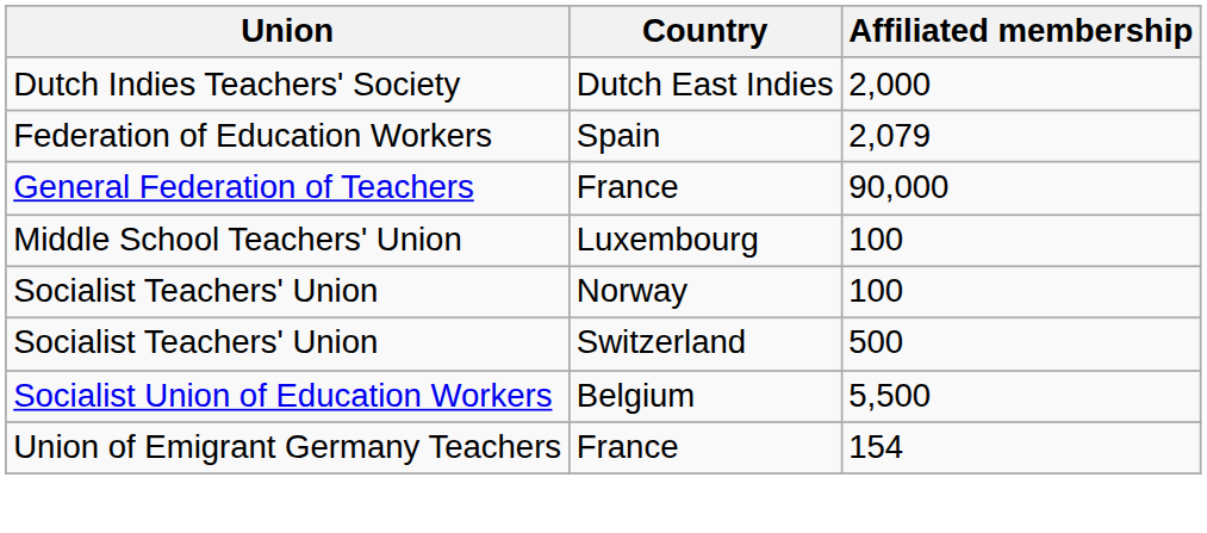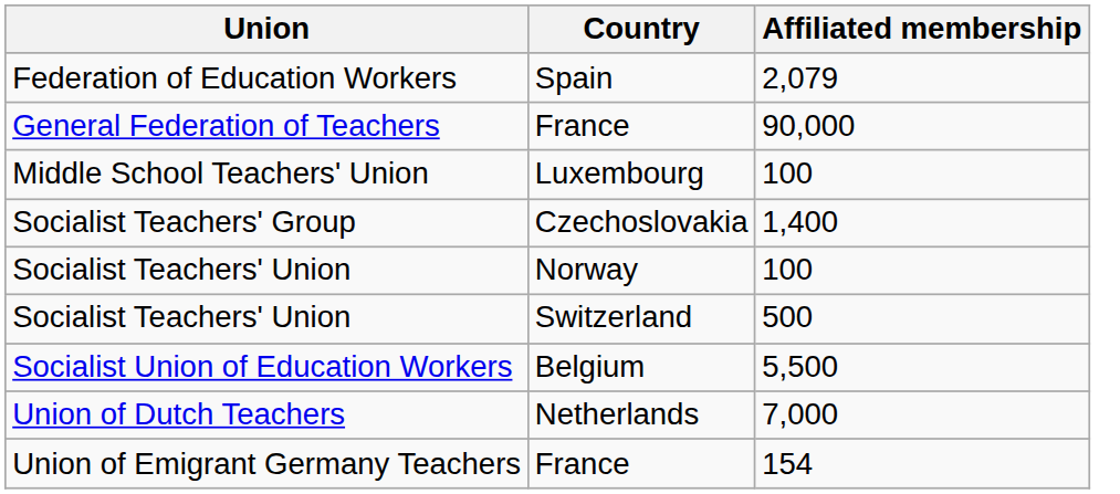- row: Dutch Indies Teachers' Society | Dutch East Indies | 2,000
+ row: Socialist Teachers' Group | Czechoslovakia | 1,400
+ row: Union of Dutch Teachers | Netherlands | 7,000
